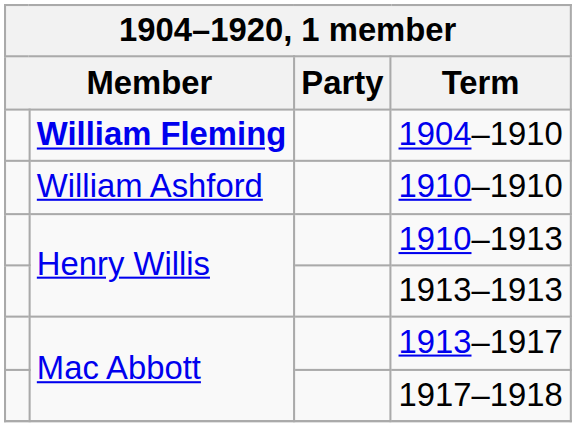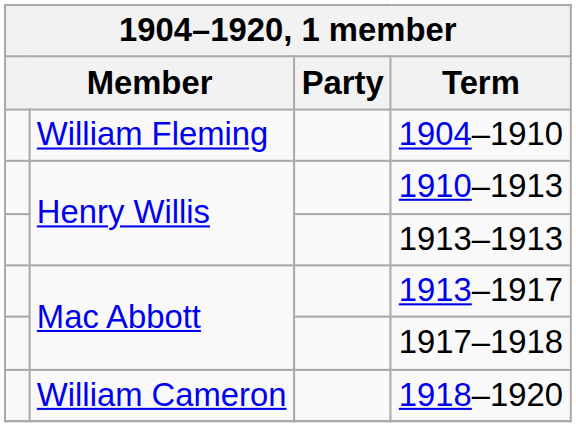1904–1910 | column 2: bold -> normal
- row: William Ashford | 1910–1910
+ row: William Cameron | 1918–1920
